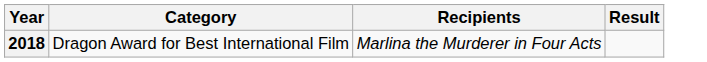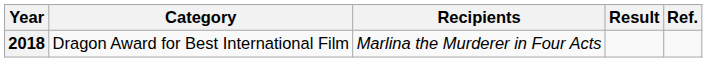+ column: Ref.
